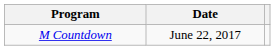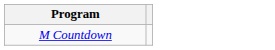- column: Date | June 22, 2017
